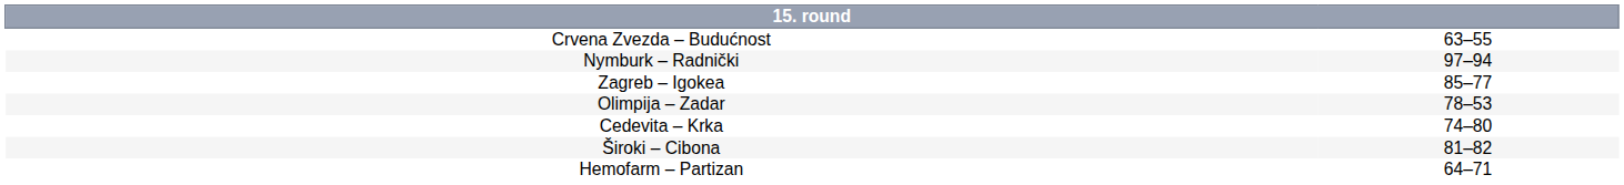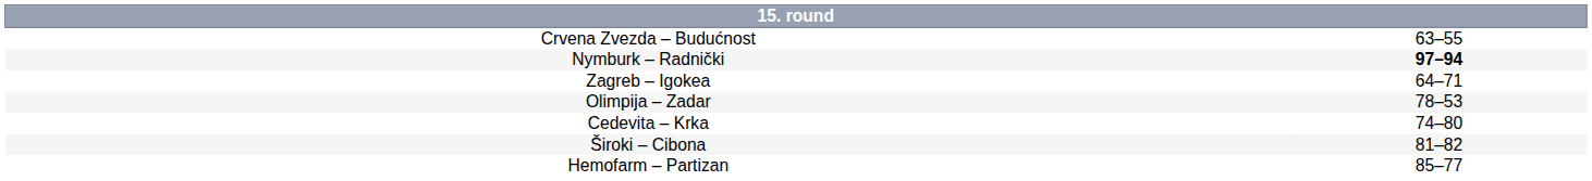Nymburk – Radnički | column 2: normal -> bold
Zagreb – Igokea | column 2: 85–77 -> 64–71
Hemofarm – Partizan | column 2: 64–71 -> 85–77
